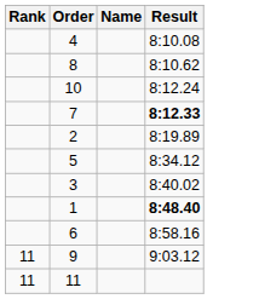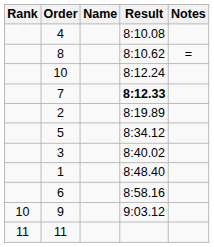+ column: Notes | =
1 | Result: bold -> normal
9 | Rank: 11 -> 10
